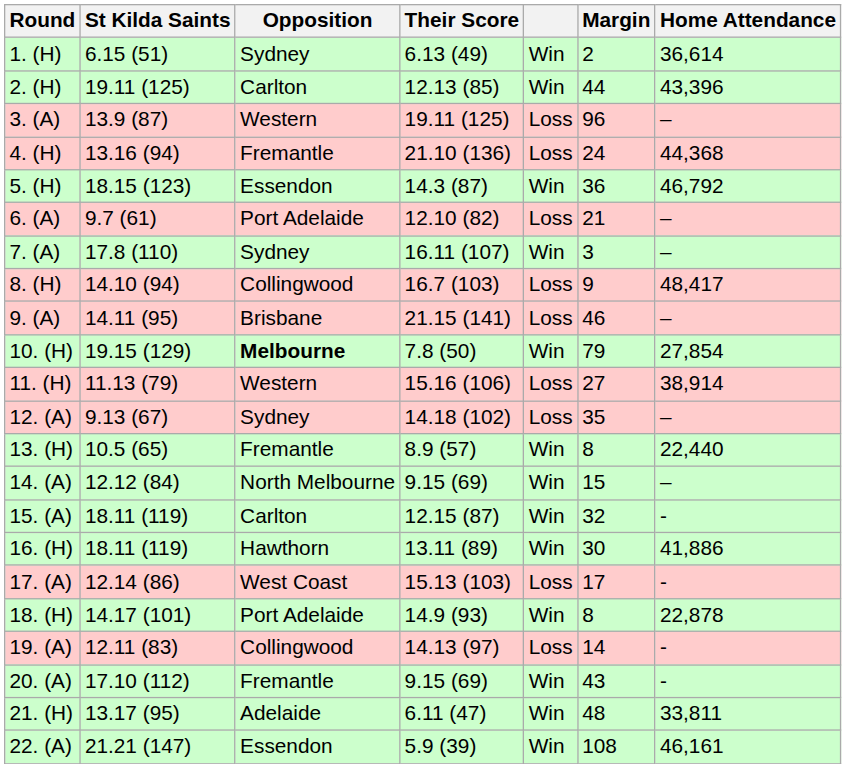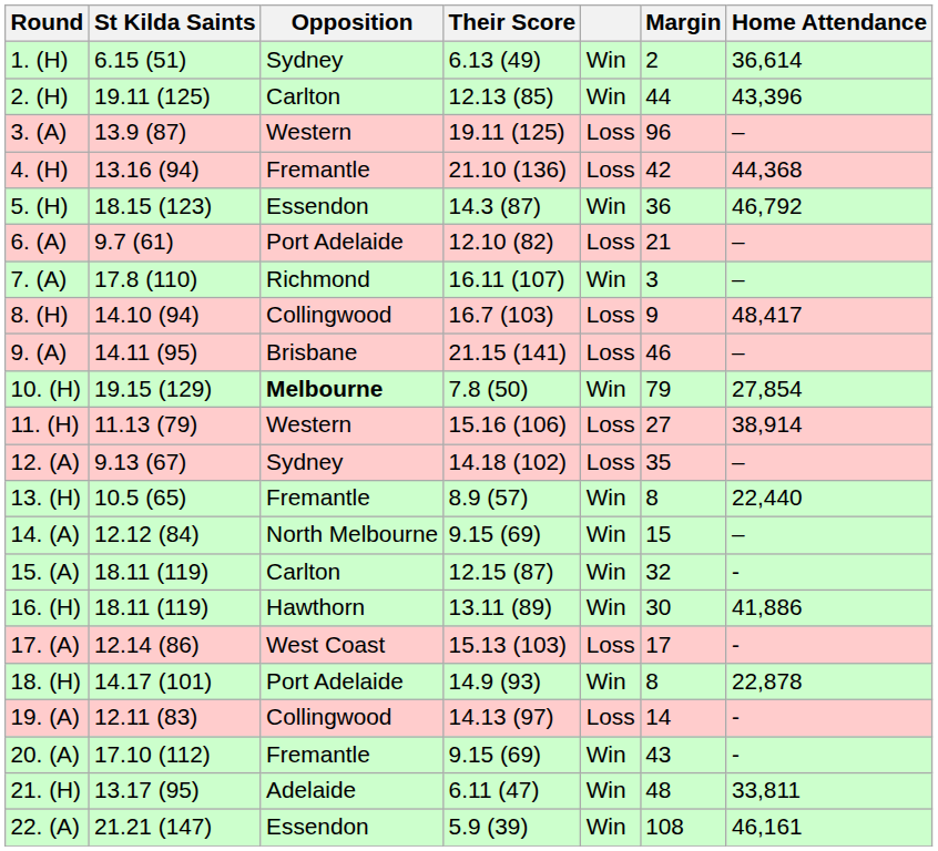4. (H) | Margin: 24 -> 42
7. (A) | Opposition: Sydney -> Richmond
